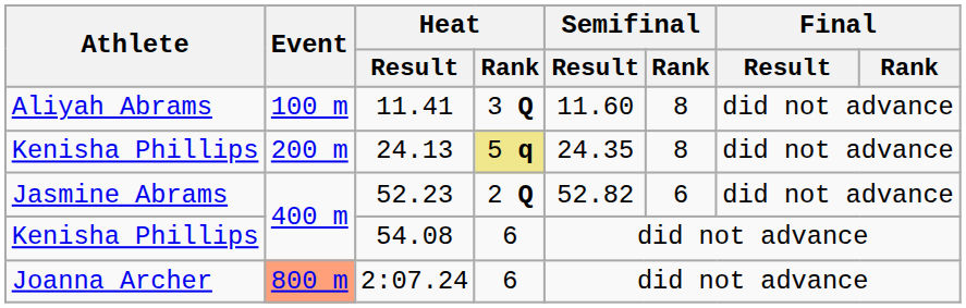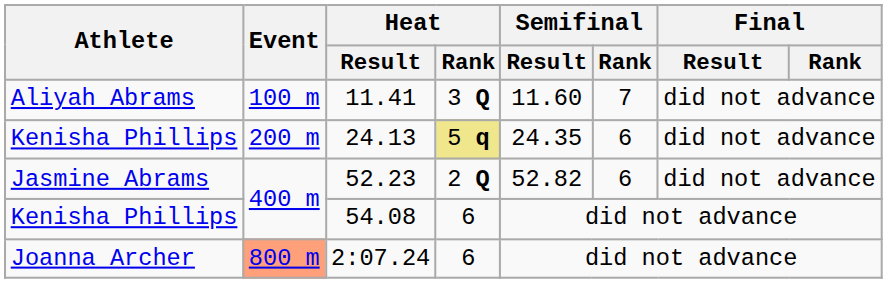11.41 | Semifinal / Rank: 8 -> 7
24.13 | Semifinal / Rank: 8 -> 6
